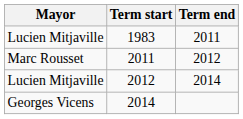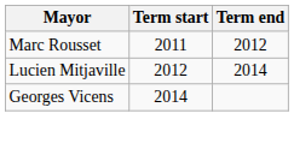- row: Lucien Mitjaville | 1983 | 2011
